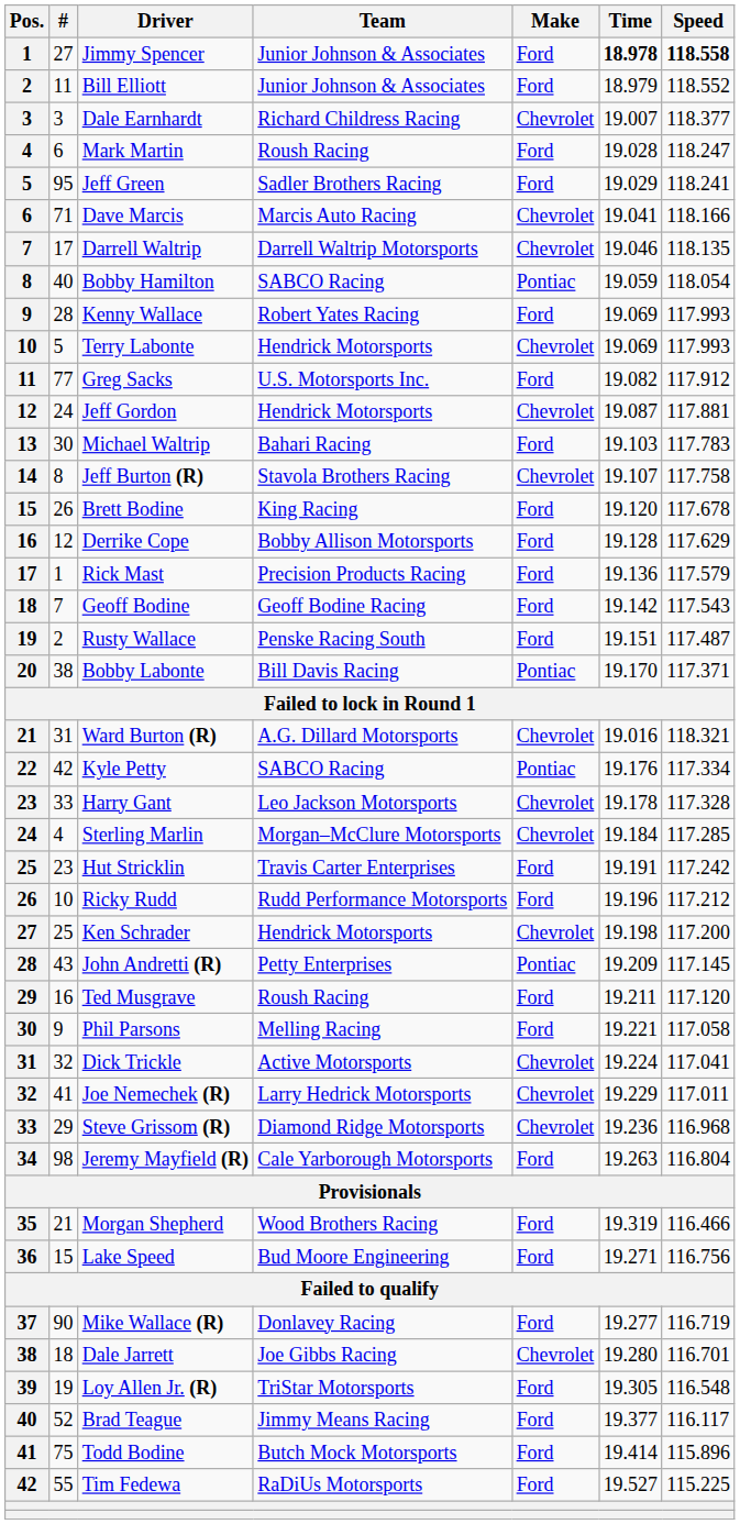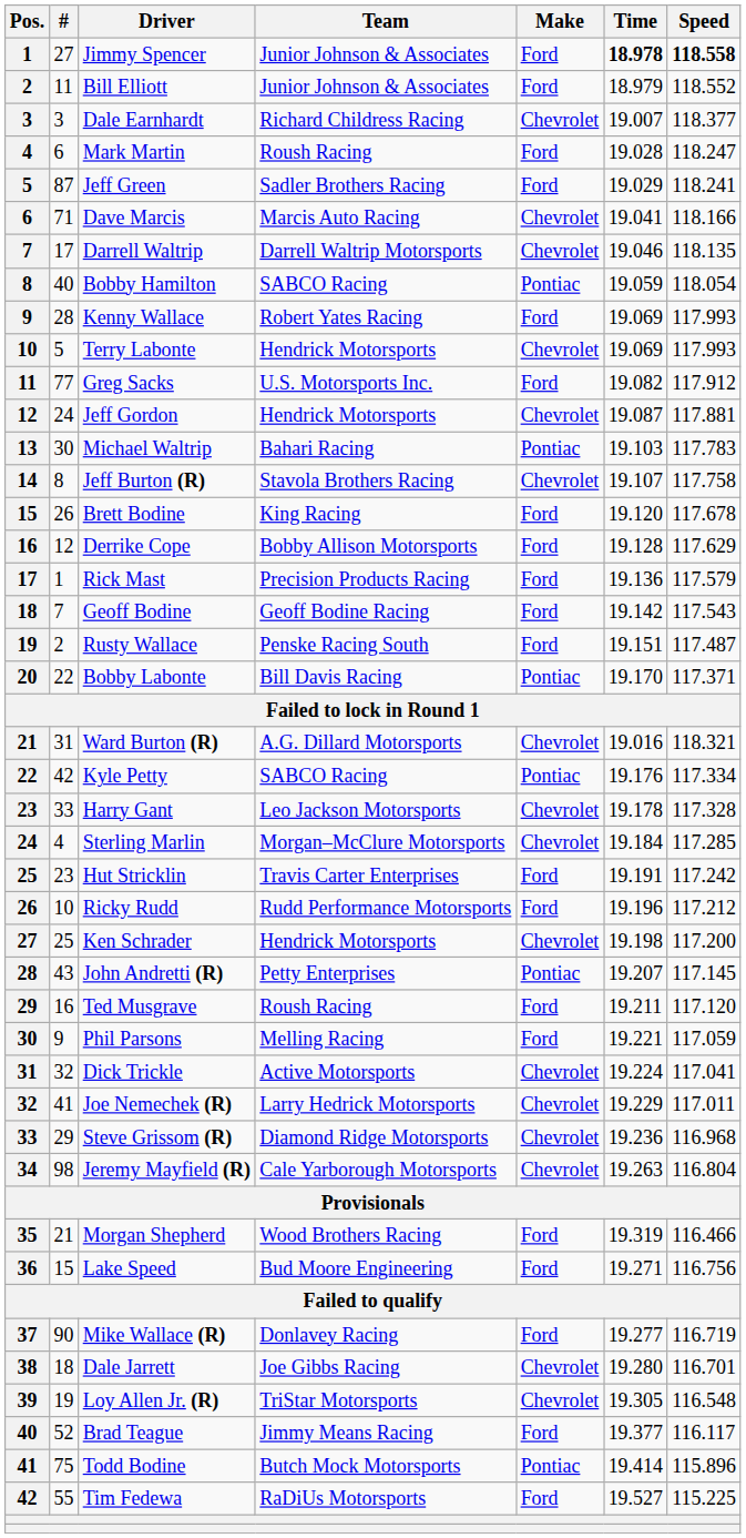Jeff Green | #: 95 -> 87
Michael Waltrip | Make: Ford -> Pontiac
Bobby Labonte | #: 38 -> 22
John Andretti (R) | Time: 19.209 -> 19.207
Phil Parsons | Speed: 117.058 -> 117.059
Jeremy Mayfield (R) | Make: Ford -> Chevrolet
Loy Allen Jr. (R) | Make: Ford -> Chevrolet
Todd Bodine | Make: Ford -> Pontiac
